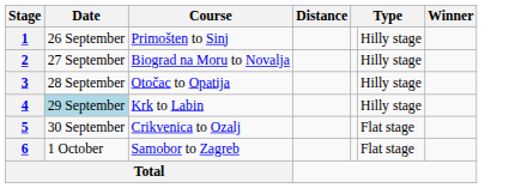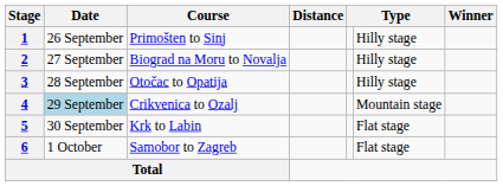4 | Course: Krk to Labin -> Crikvenica to Ozalj
4 | column 6: Hilly stage -> Mountain stage
5 | Course: Crikvenica to Ozalj -> Krk to Labin
